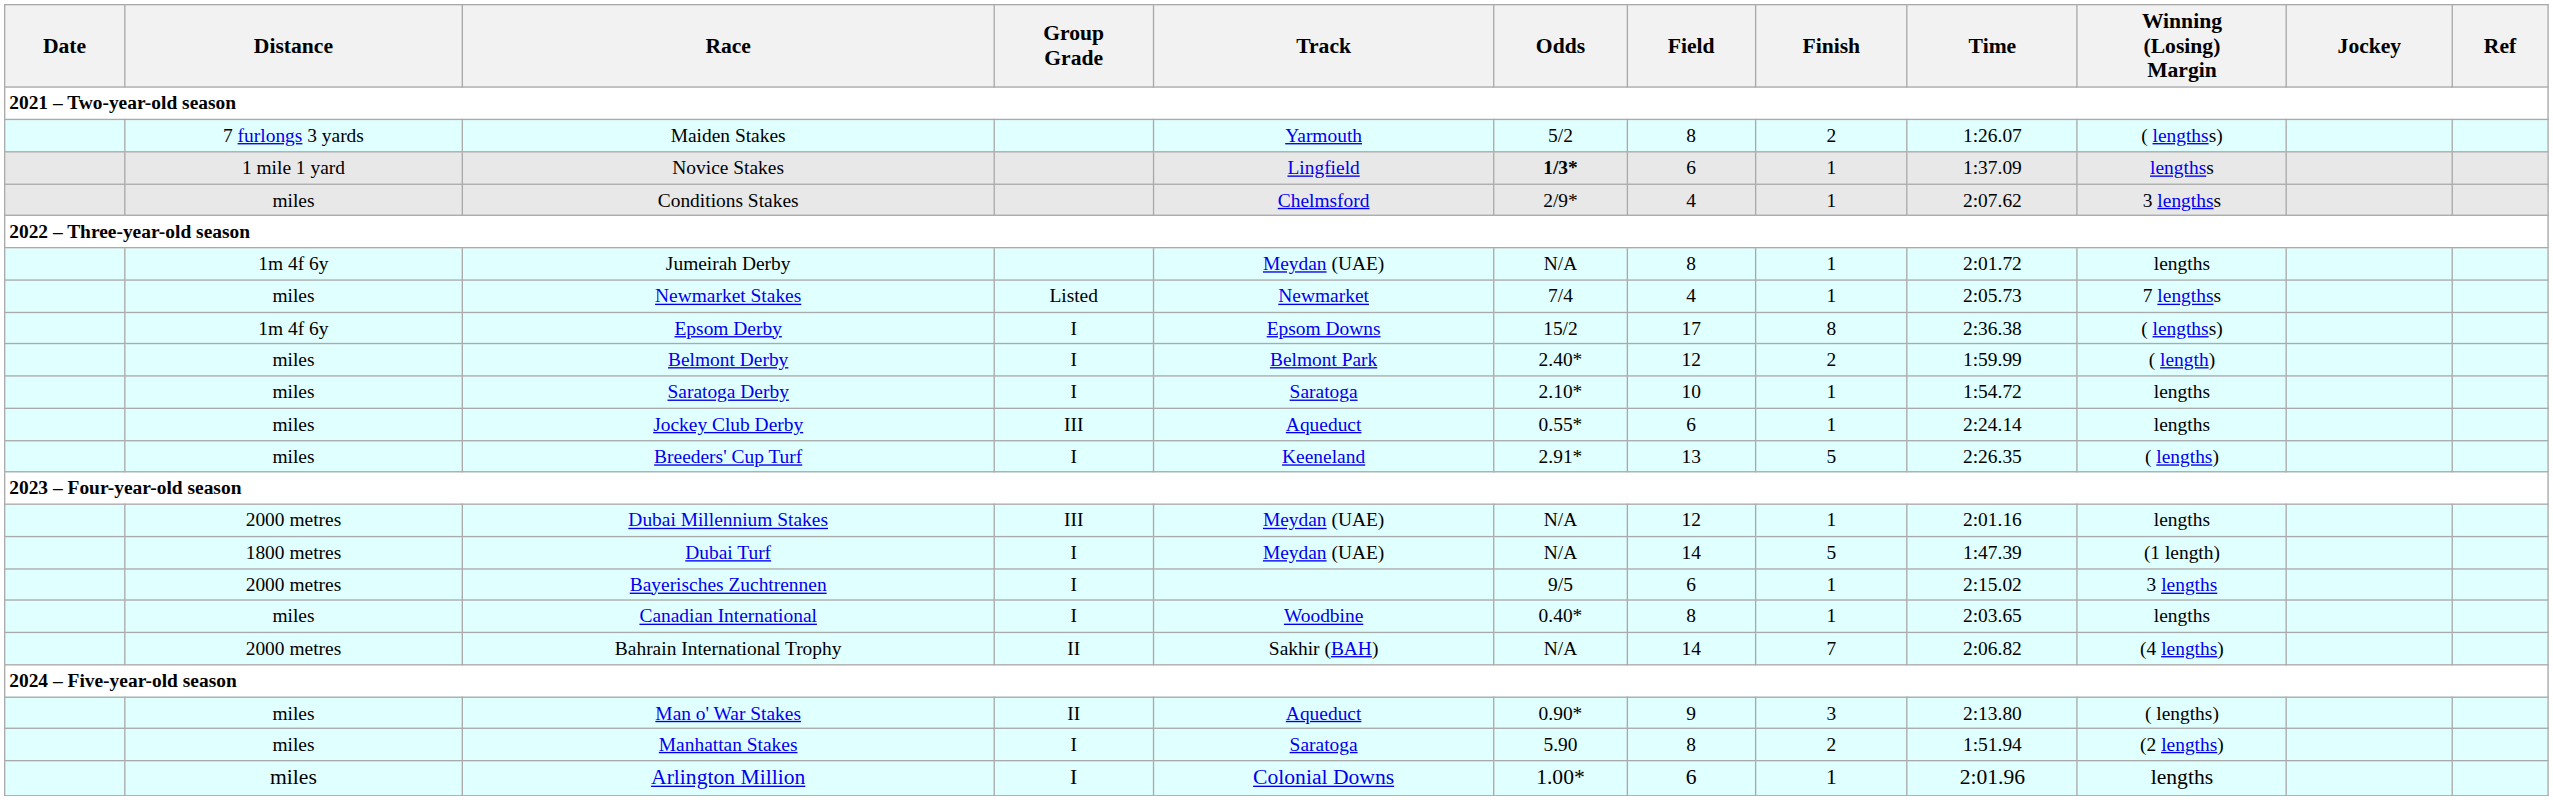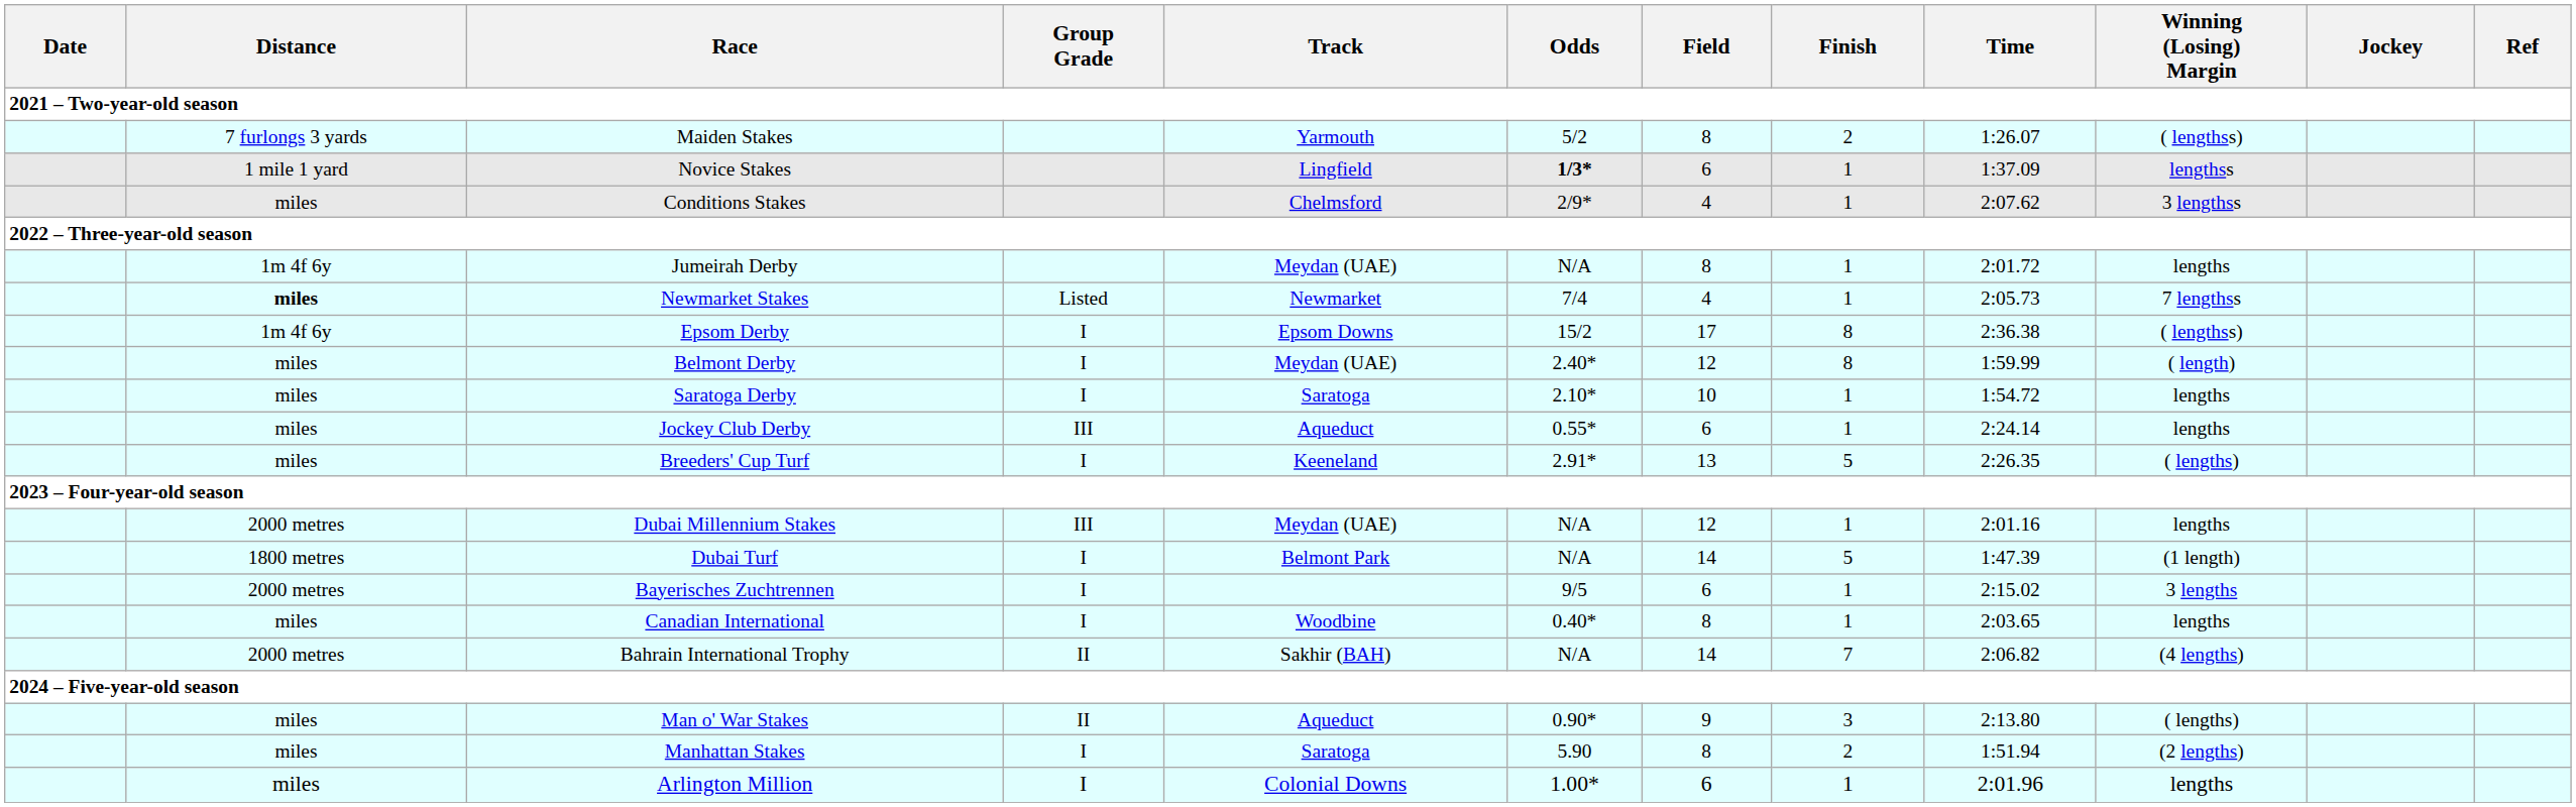Newmarket Stakes | Distance: normal -> bold
Belmont Derby | Track: Belmont Park -> Meydan (UAE)
Belmont Derby | Finish: 2 -> 8
Dubai Turf | Track: Meydan (UAE) -> Belmont Park
